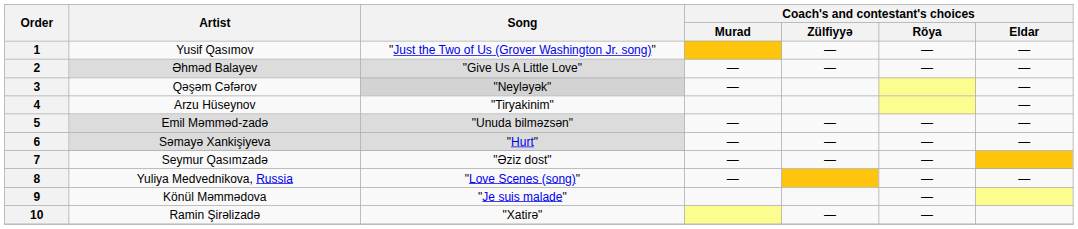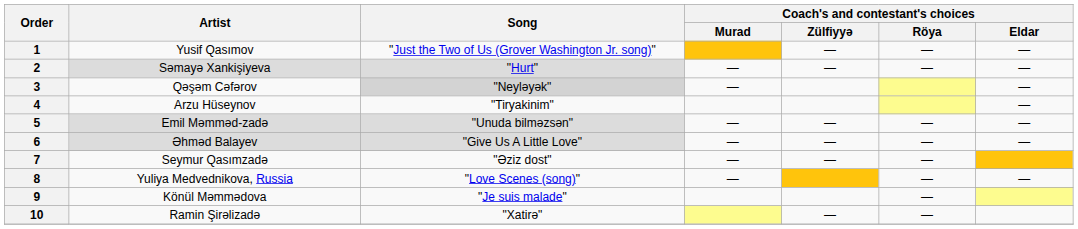2 | Artist: Əhməd Balayev -> Səmayə Xankişiyeva
2 | Song: "Give Us A Little Love" -> "Hurt"
6 | Artist: Səmayə Xankişiyeva -> Əhməd Balayev
6 | Song: "Hurt" -> "Give Us A Little Love"
